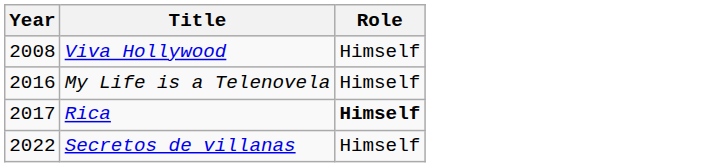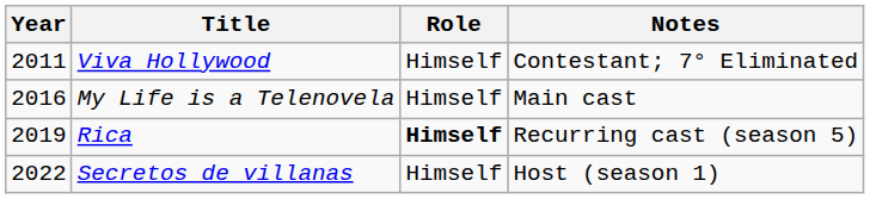+ column: Notes | Contestant; 7° Eliminated | Main cast | Recurring cast (season 5) | Host (season 1)
Viva Hollywood | Year: 2008 -> 2011
Rica | Year: 2017 -> 2019
